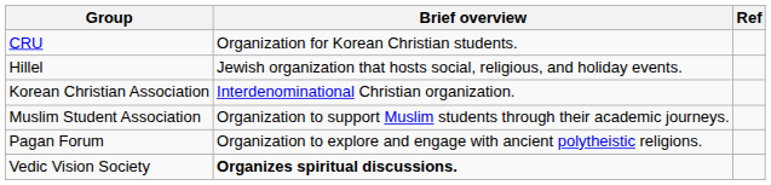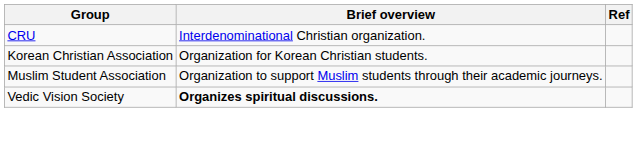CRU | Brief overview: Organization for Korean Christian students. -> Interdenominational Christian organization.
- row: Hillel | Jewish organization that hosts social, religious, and holiday events.
Korean Christian Association | Brief overview: Interdenominational Christian organization. -> Organization for Korean Christian students.
- row: Pagan Forum | Organization to explore and engage with ancient polytheistic religions.
